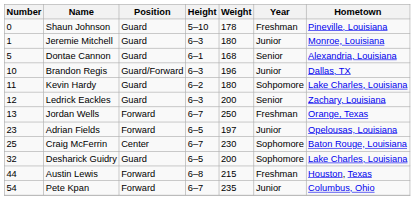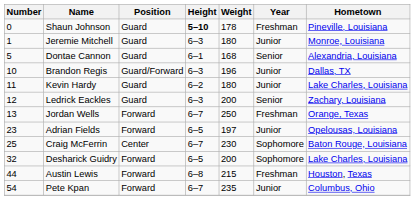Shaun Johnson | Height: normal -> bold
Kevin Hardy | Year: Sohpomore -> Junior
Desharick Guidry | Position: Guard -> Forward
